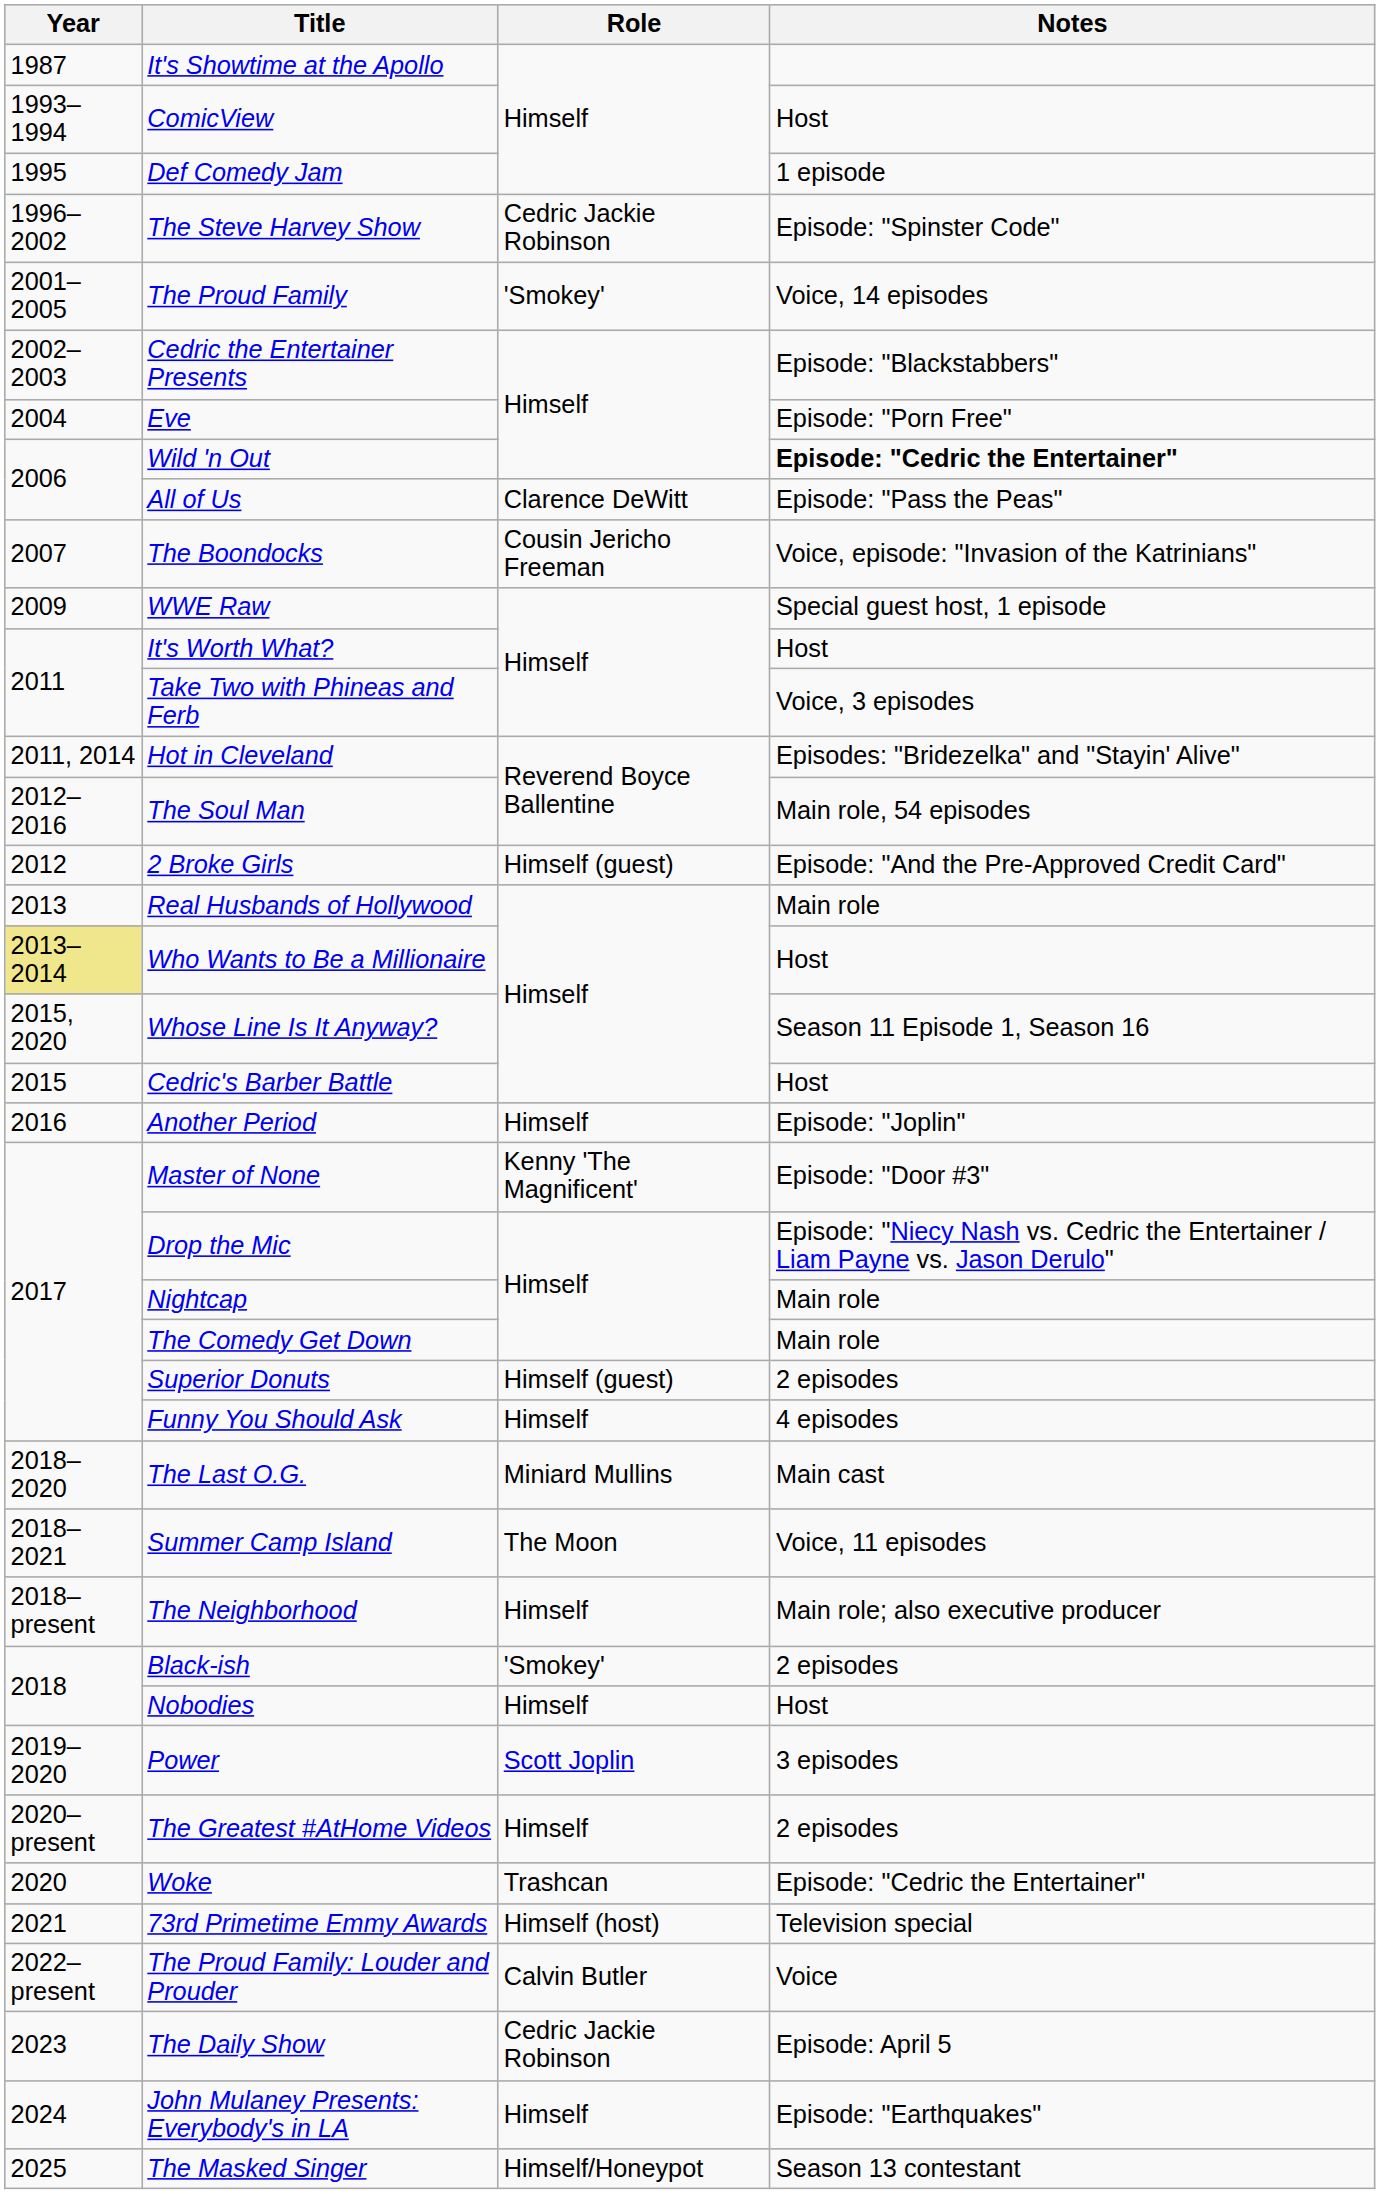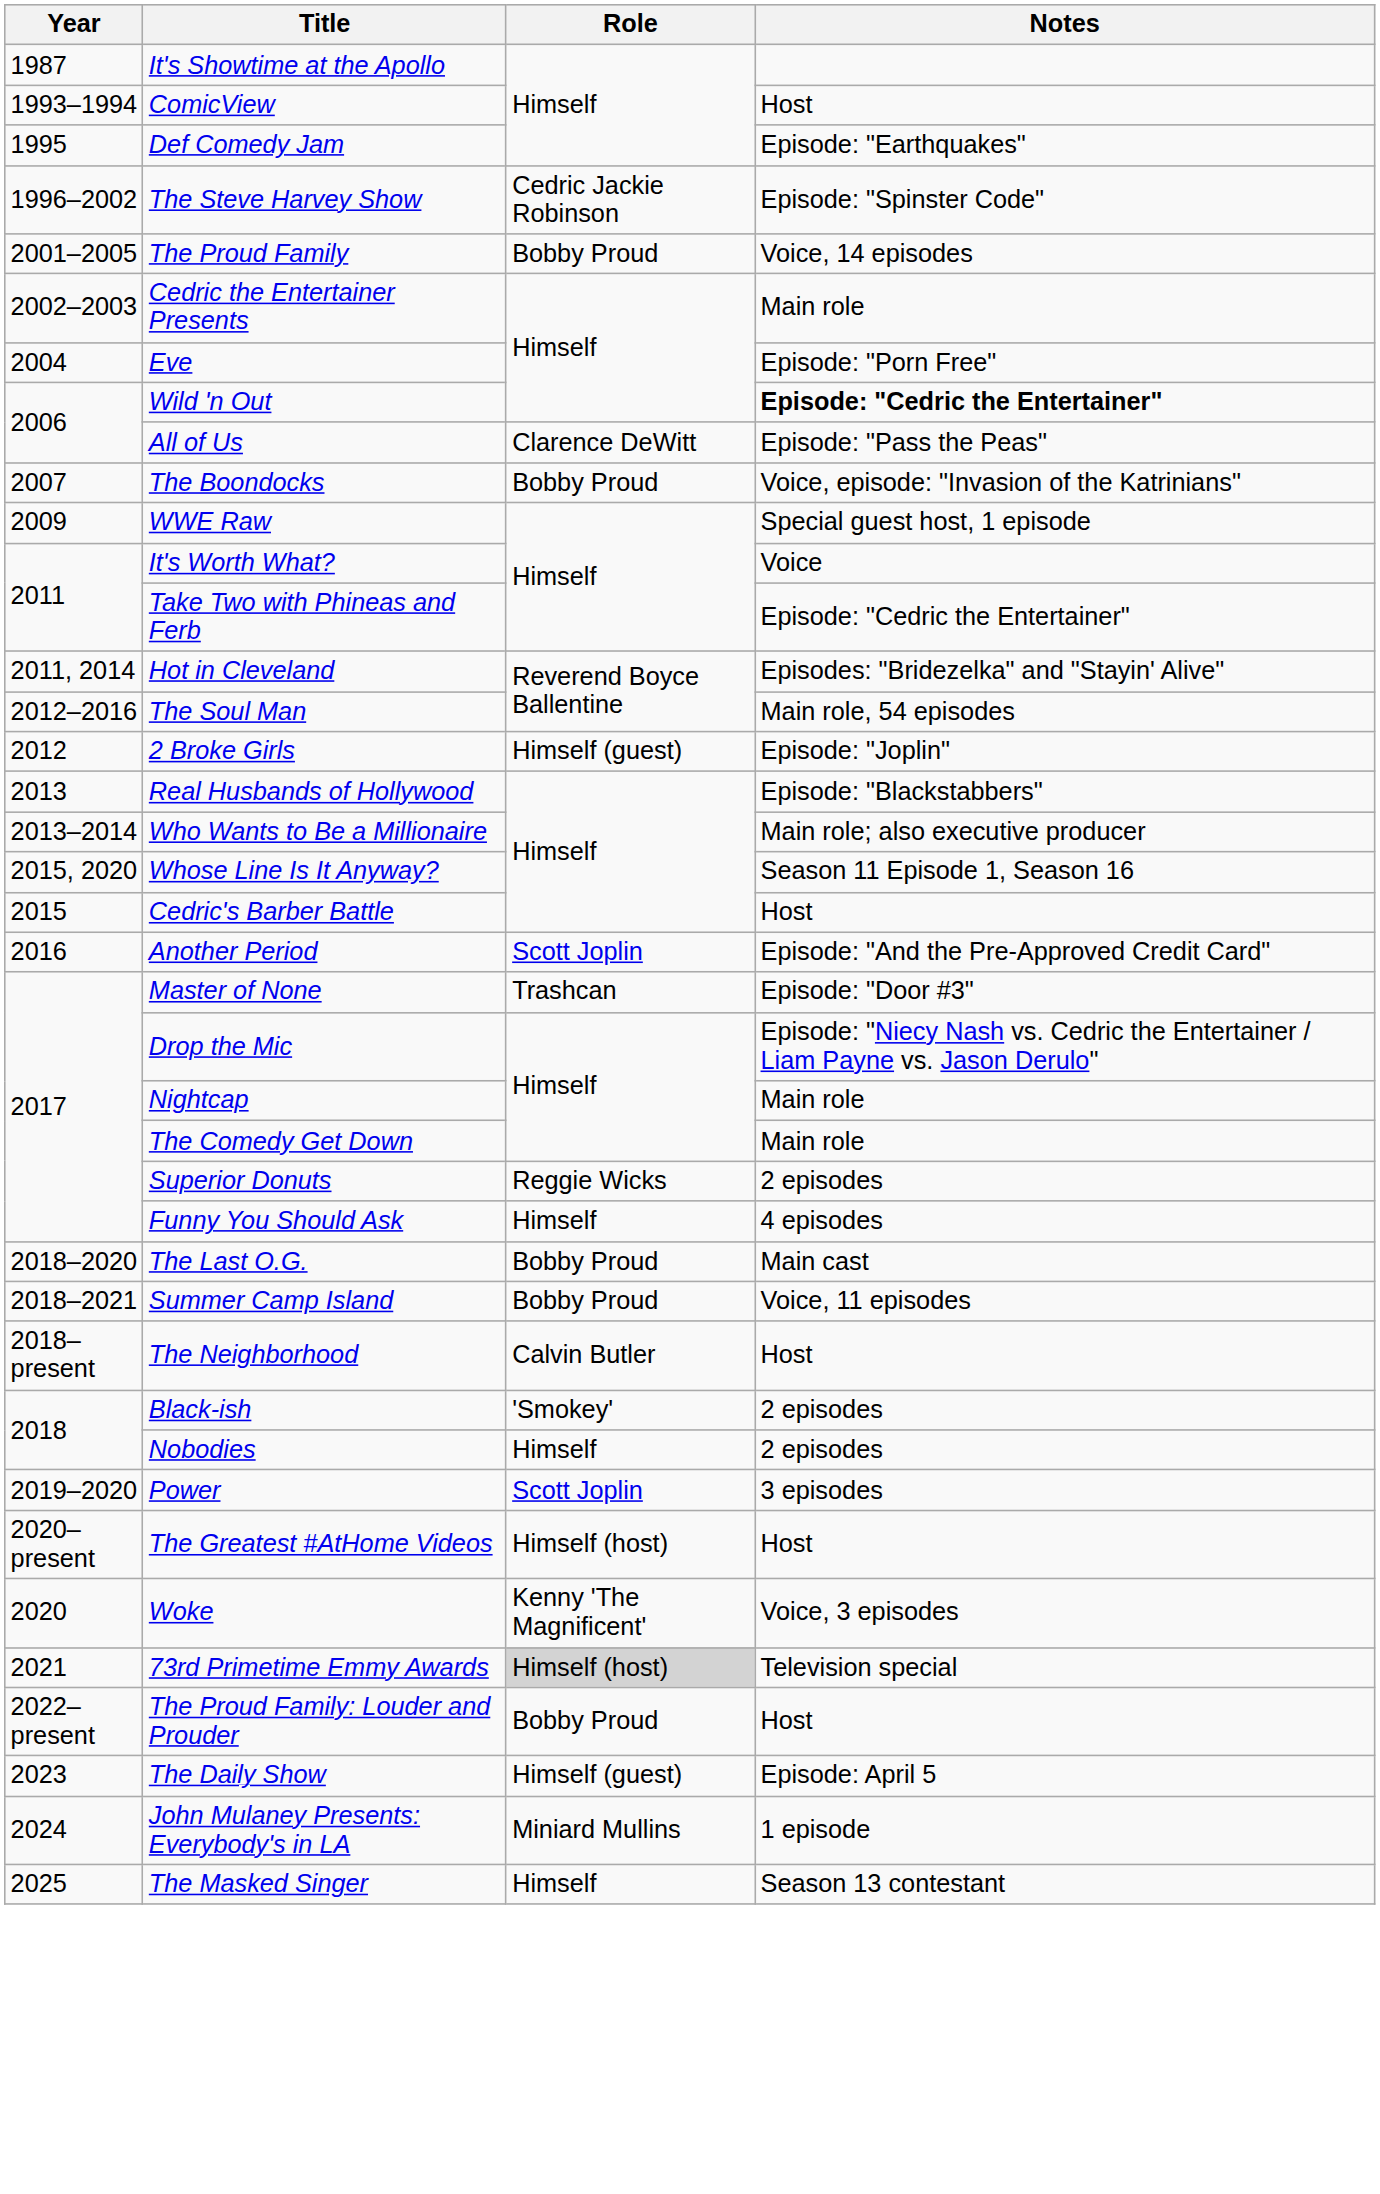Def Comedy Jam | Notes: 1 episode -> Episode: "Earthquakes"
The Proud Family | Role: 'Smokey' -> Bobby Proud
Cedric the Entertainer Presents | Notes: Episode: "Blackstabbers" -> Main role
The Boondocks | Role: Cousin Jericho Freeman -> Bobby Proud
It's Worth What? | Notes: Host -> Voice
Take Two with Phineas and Ferb | Notes: Voice, 3 episodes -> Episode: "Cedric the Entertainer"
2 Broke Girls | Notes: Episode: "And the Pre-Approved Credit Card" -> Episode: "Joplin"
Real Husbands of Hollywood | Notes: Main role -> Episode: "Blackstabbers"
Who Wants to Be a Millionaire | Year: khaki background -> no background
Who Wants to Be a Millionaire | Notes: Host -> Main role; also executive producer
Another Period | Role: Himself -> Scott Joplin
Another Period | Notes: Episode: "Joplin" -> Episode: "And the Pre-Approved Credit Card"
Master of None | Role: Kenny 'The Magnificent' -> Trashcan
Superior Donuts | Role: Himself (guest) -> Reggie Wicks
The Last O.G. | Role: Miniard Mullins -> Bobby Proud
Summer Camp Island | Role: The Moon -> Bobby Proud
The Neighborhood | Role: Himself -> Calvin Butler
The Neighborhood | Notes: Main role; also executive producer -> Host
Nobodies | Notes: Host -> 2 episodes
The Greatest #AtHome Videos | Role: Himself -> Himself (host)
The Greatest #AtHome Videos | Notes: 2 episodes -> Host
Woke | Role: Trashcan -> Kenny 'The Magnificent'
Woke | Notes: Episode: "Cedric the Entertainer" -> Voice, 3 episodes
73rd Primetime Emmy Awards | Role: no background -> lightgrey background
The Proud Family: Louder and Prouder | Role: Calvin Butler -> Bobby Proud
The Proud Family: Louder and Prouder | Notes: Voice -> Host
The Daily Show | Role: Cedric Jackie Robinson -> Himself (guest)
John Mulaney Presents: Everybody's in LA | Role: Himself -> Miniard Mullins
John Mulaney Presents: Everybody's in LA | Notes: Episode: "Earthquakes" -> 1 episode
The Masked Singer | Role: Himself/Honeypot -> Himself
